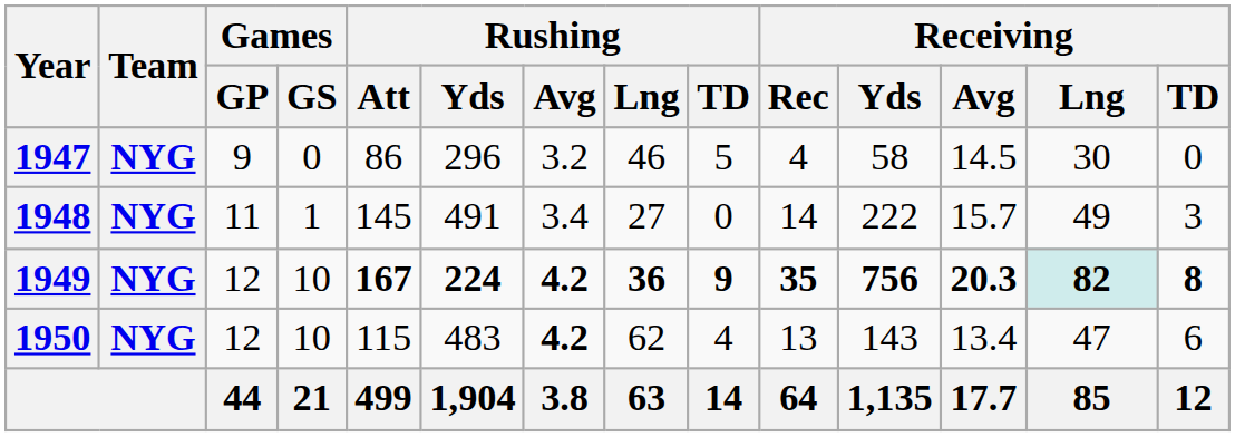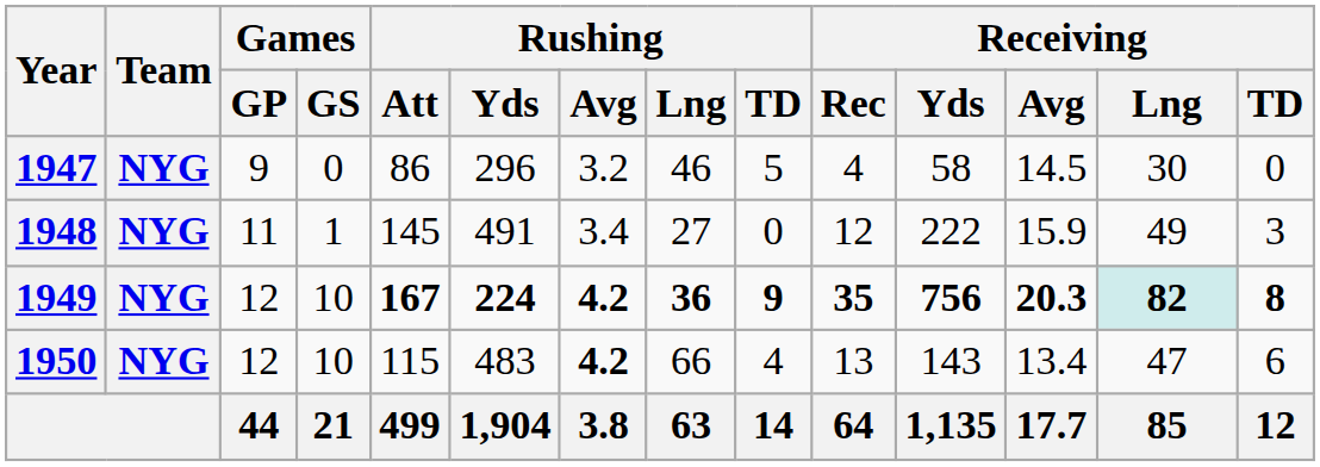1948 | Receiving / Rec: 14 -> 12
1948 | Receiving / Avg: 15.7 -> 15.9
1950 | Rushing / Lng: 62 -> 66
